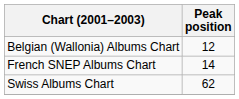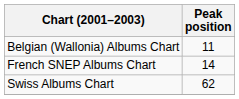Belgian (Wallonia) Albums Chart | Peak position: 12 -> 11
